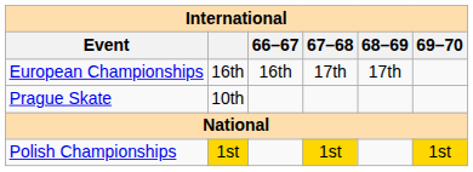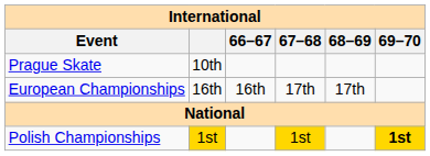rows swapped: European Championships <-> Prague Skate
Polish Championships | 69–70: normal -> bold
